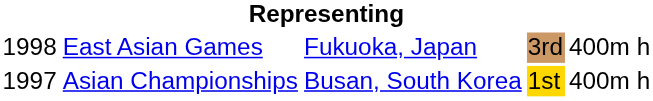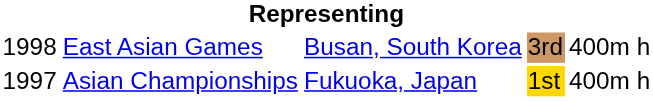East Asian Games | column 3: Fukuoka, Japan -> Busan, South Korea
Asian Championships | column 3: Busan, South Korea -> Fukuoka, Japan
